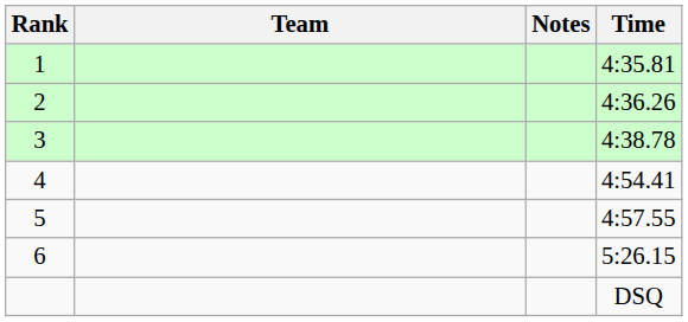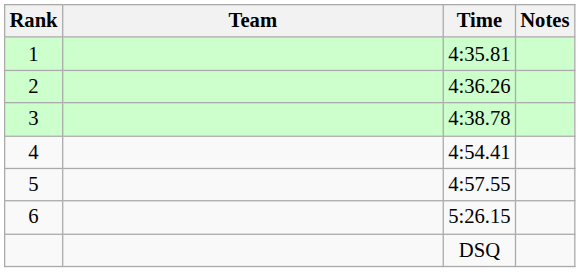columns swapped: Time <-> Notes
